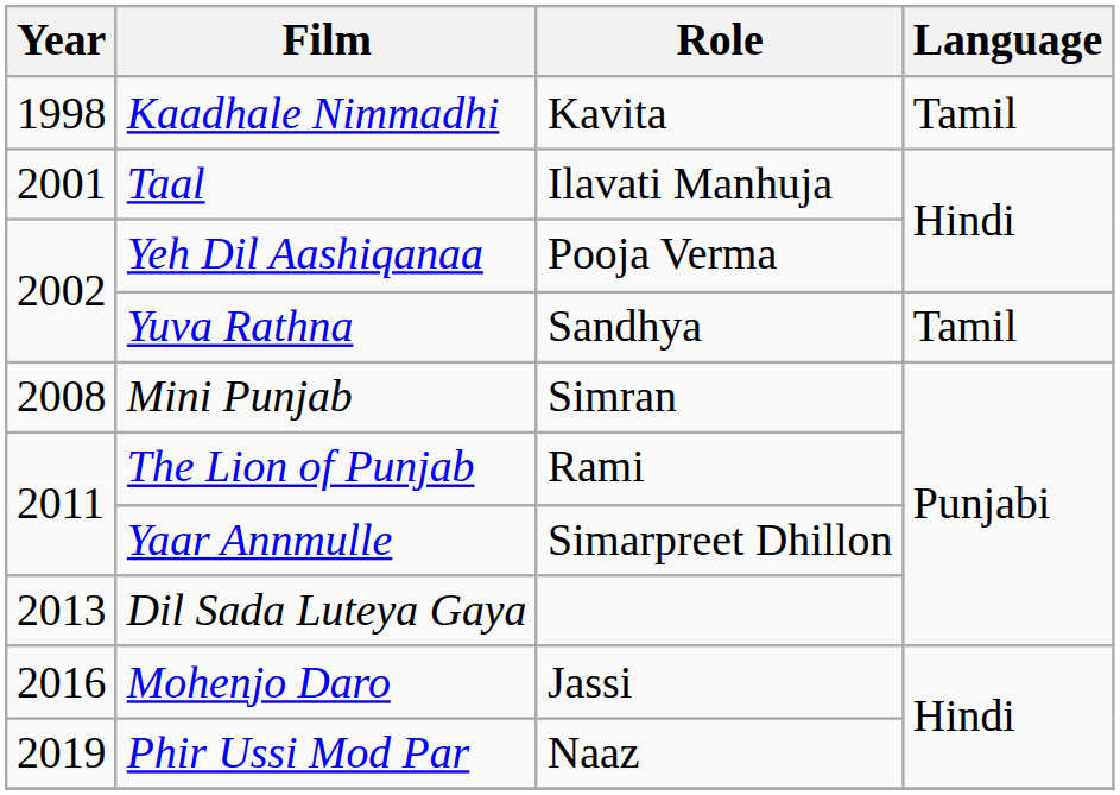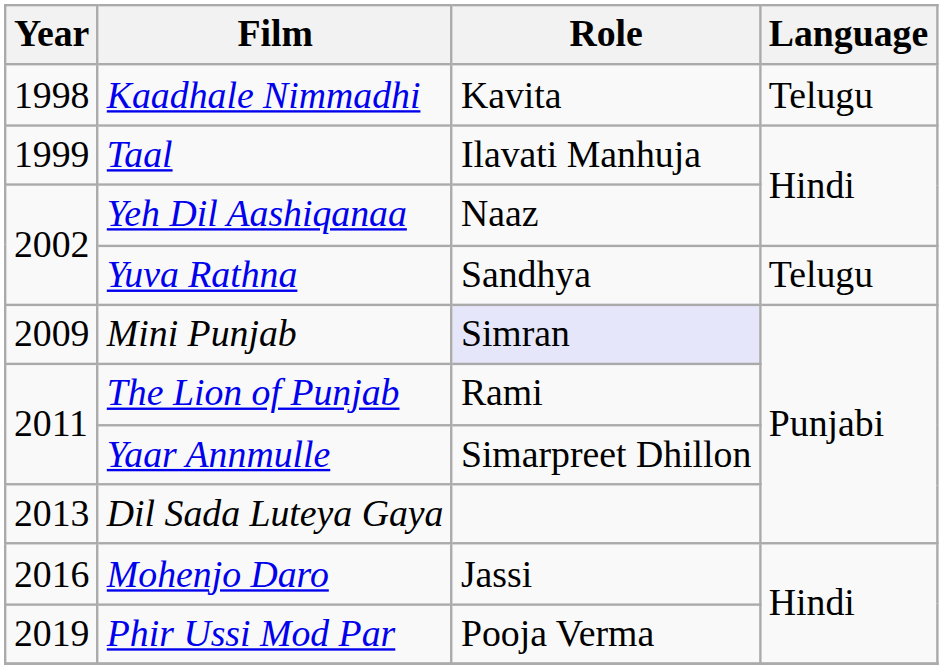Kaadhale Nimmadhi | Language: Tamil -> Telugu
Taal | Year: 2001 -> 1999
Yeh Dil Aashiqanaa | Role: Pooja Verma -> Naaz
Yuva Rathna | Language: Tamil -> Telugu
Mini Punjab | Year: 2008 -> 2009
Mini Punjab | Role: no background -> lavender background
Phir Ussi Mod Par | Role: Naaz -> Pooja Verma
